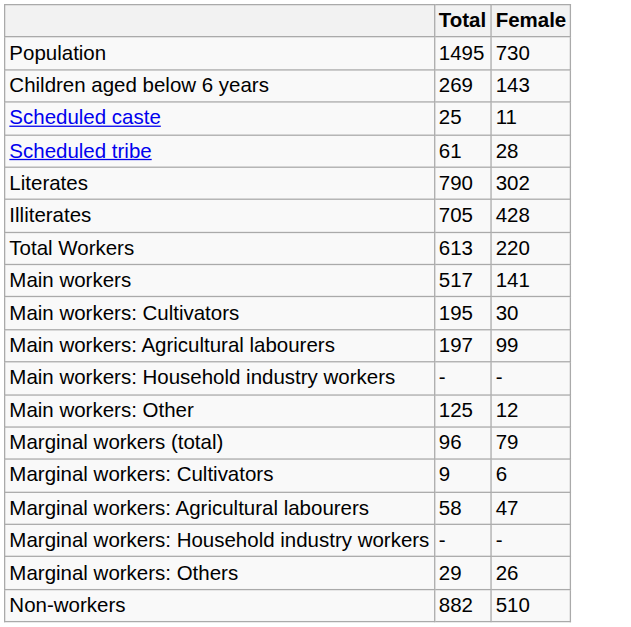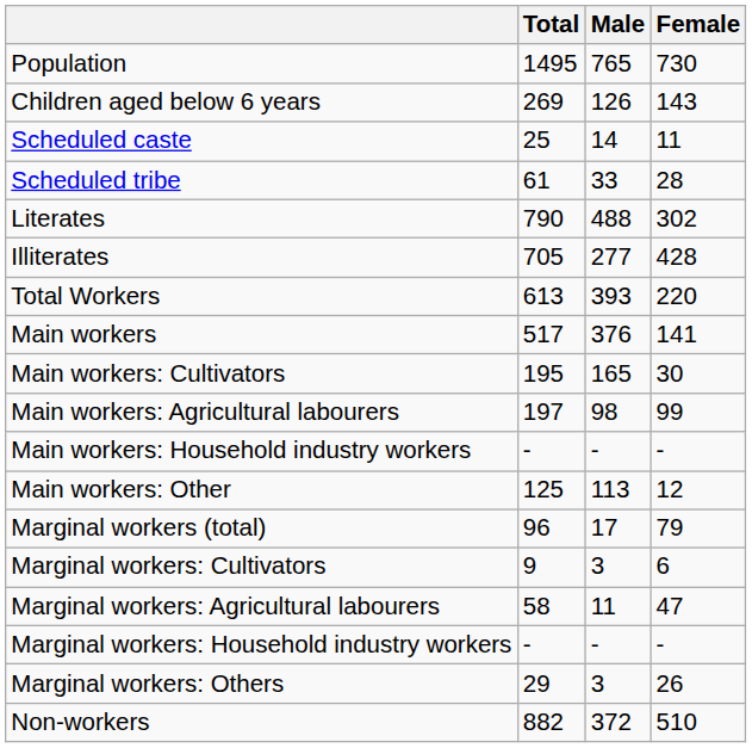+ column: Male | 765 | 126 | 14 | 33 | 488 | 277 | 393 | 376 | 165 | 98 | - | 113 | 17 | 3 | 11 | - | 3 | 372
